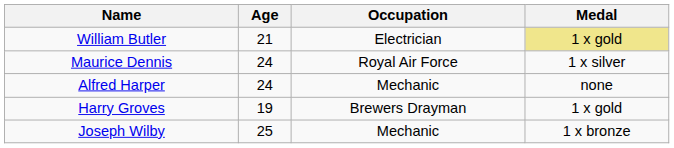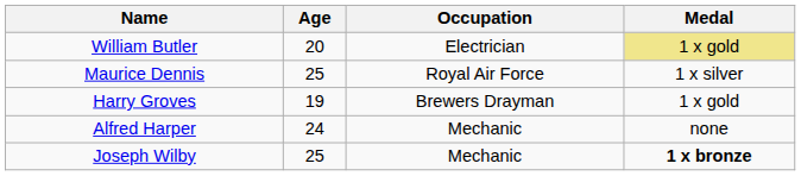William Butler | Age: 21 -> 20
Maurice Dennis | Age: 24 -> 25
rows swapped: Harry Groves <-> Alfred Harper
Joseph Wilby | Medal: normal -> bold
